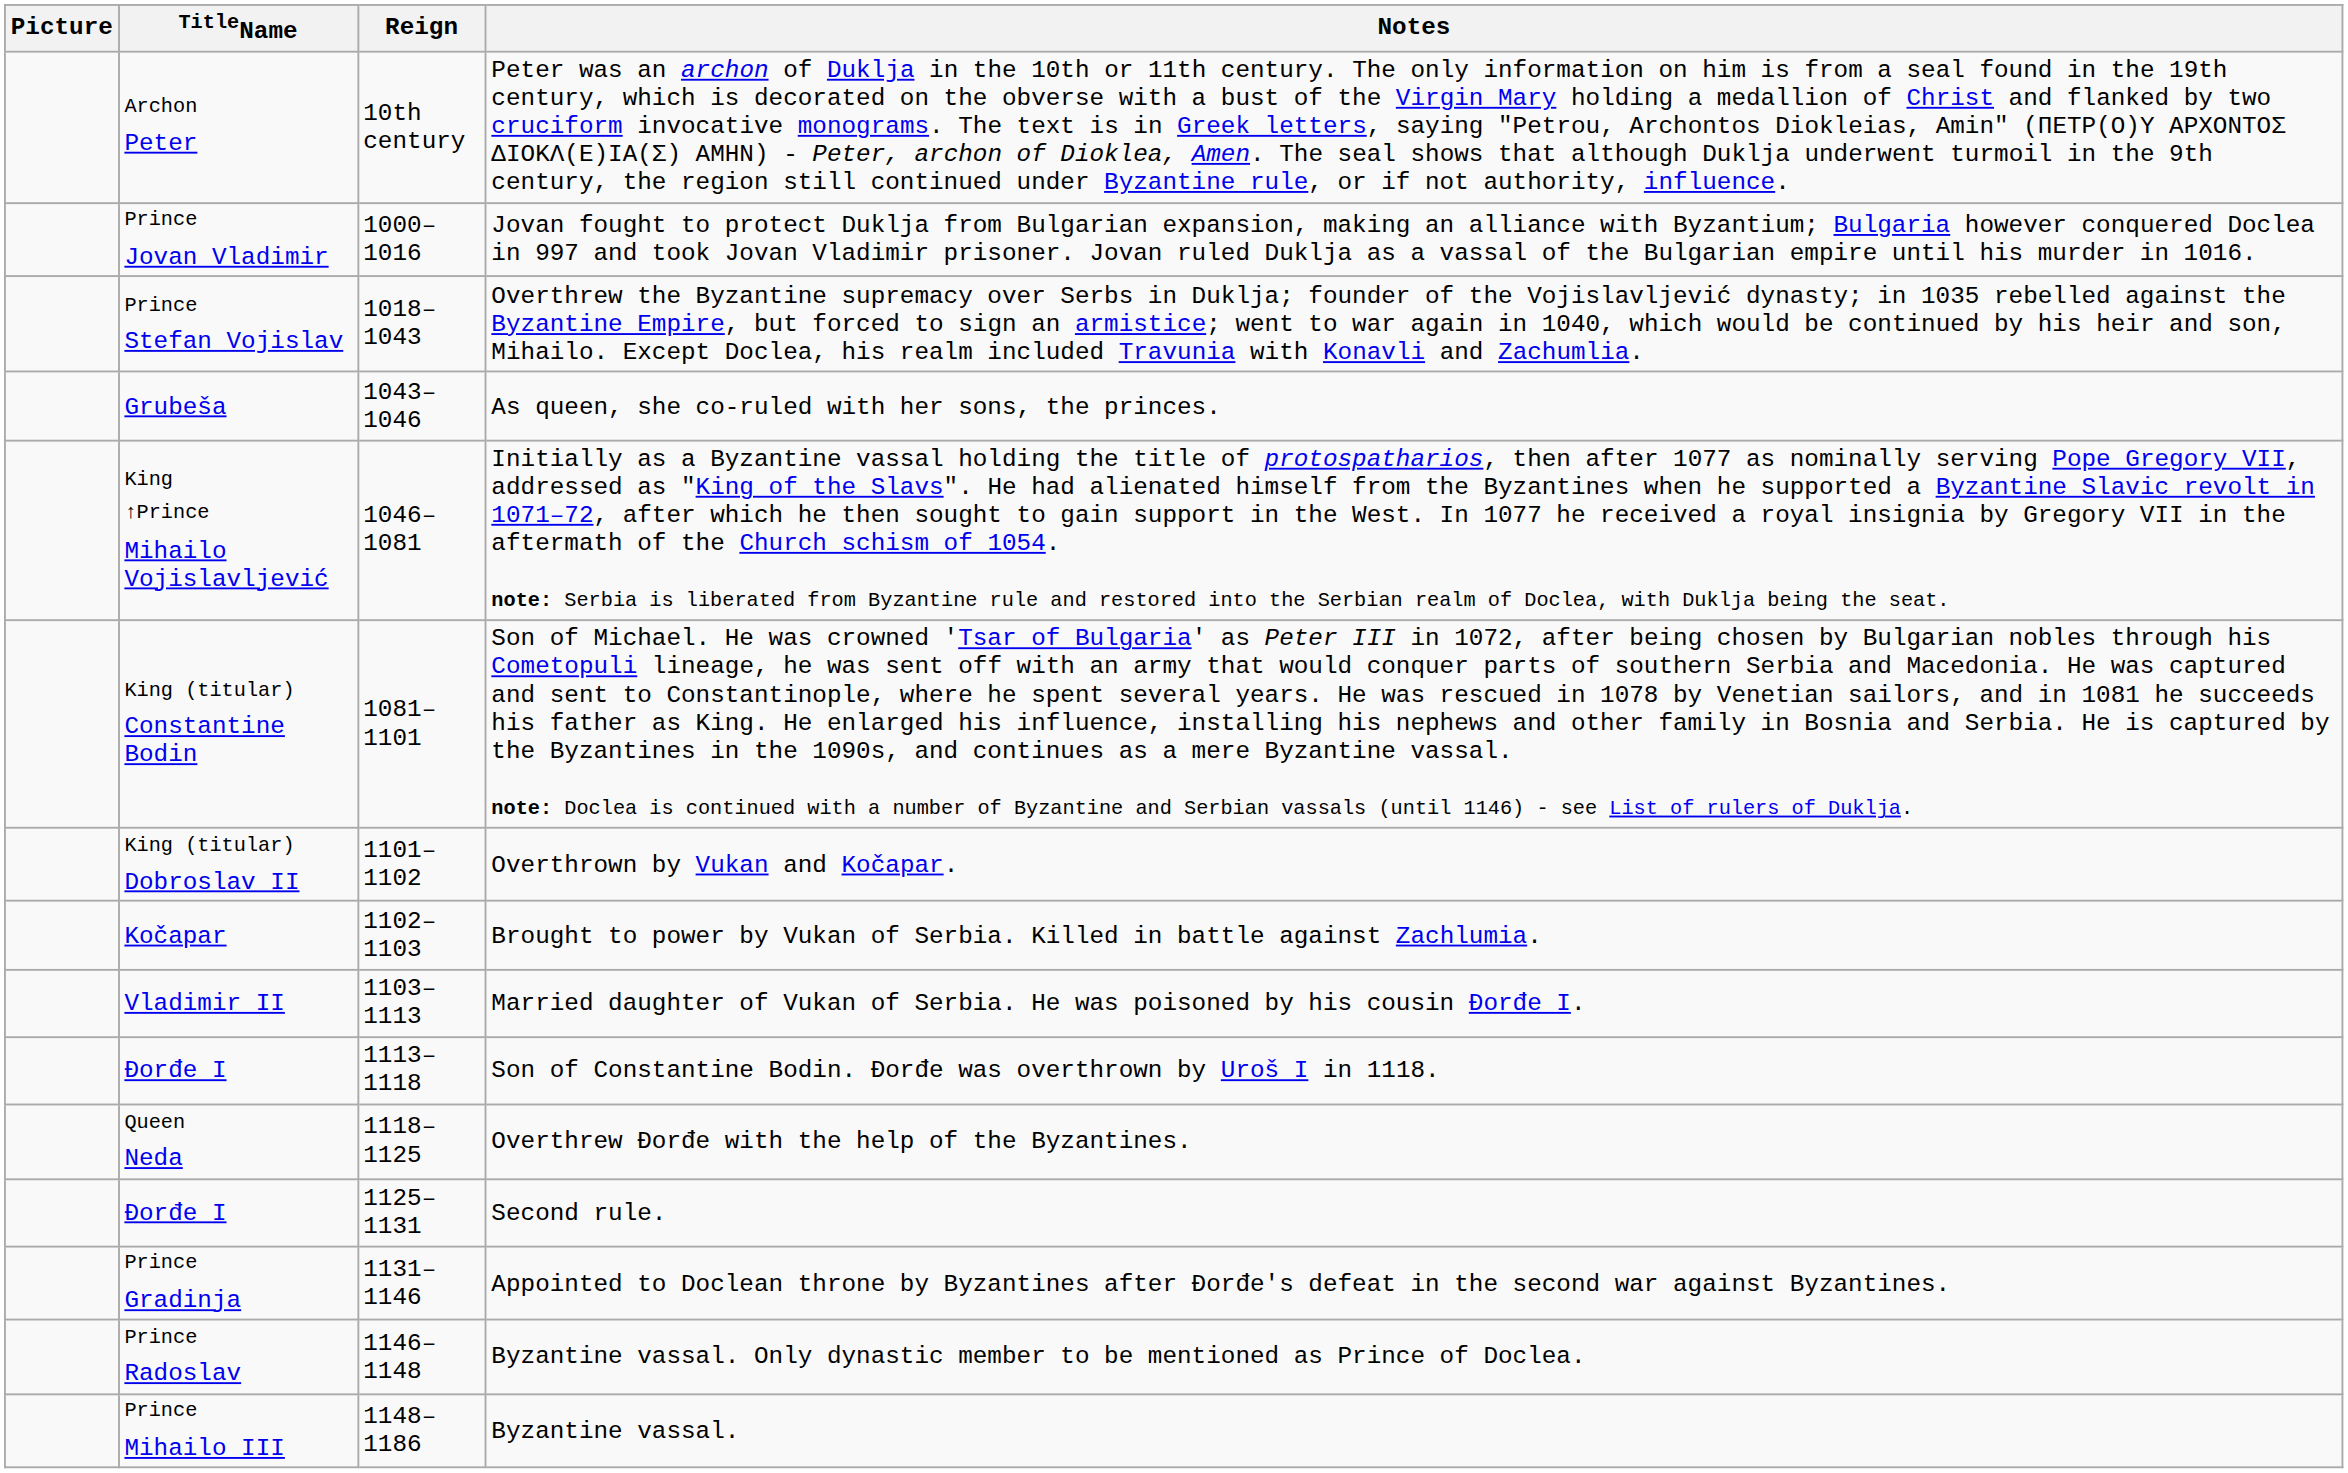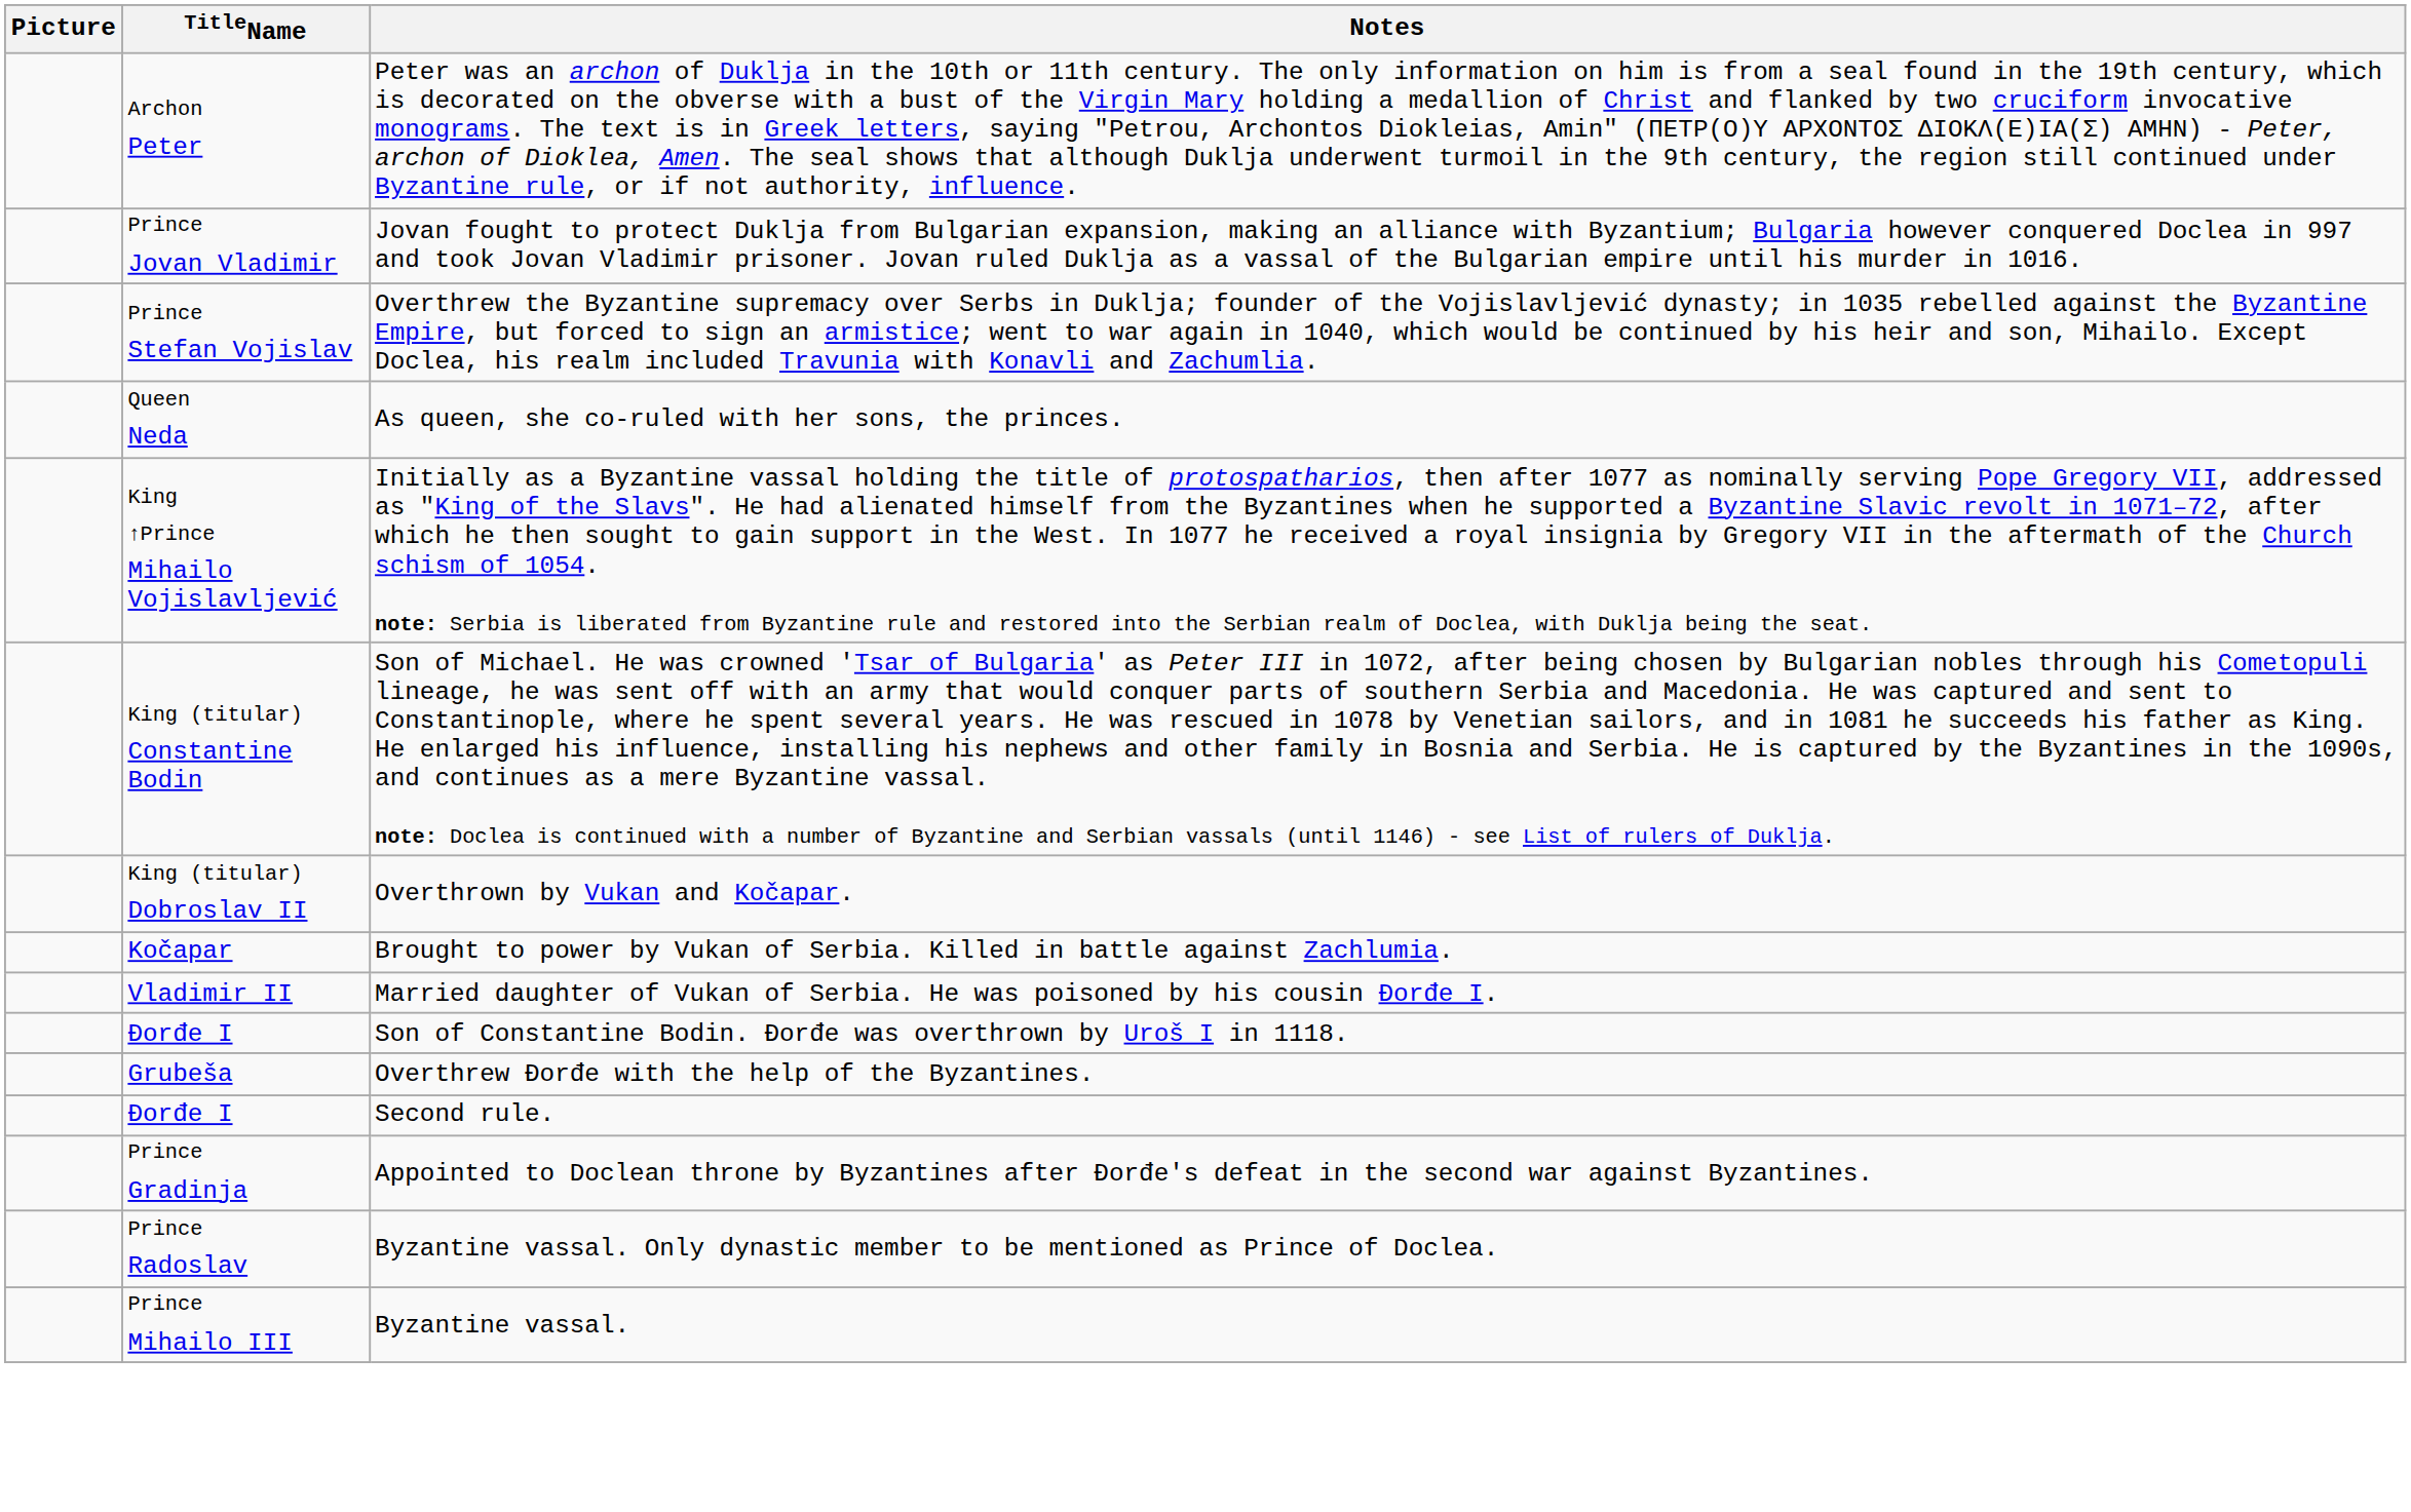- column: Reign | 10th century | 1000–1016 | 1018–1043 | 1043–1046 | 1046–1081 | 1081–1101 | 1101–1102 | 1102–1103 | 1103–1113 | 1113–1118 | 1118–1125 | 1125–1131 | 1131–1146 | 1146–1148 | 1148–1186
As queen, she co-ruled with her sons, the princes. | TitleName: Grubeša -> Queen Neda
Overthrew Đorđe with the help of the Byzantines. | TitleName: Queen Neda -> Grubeša
